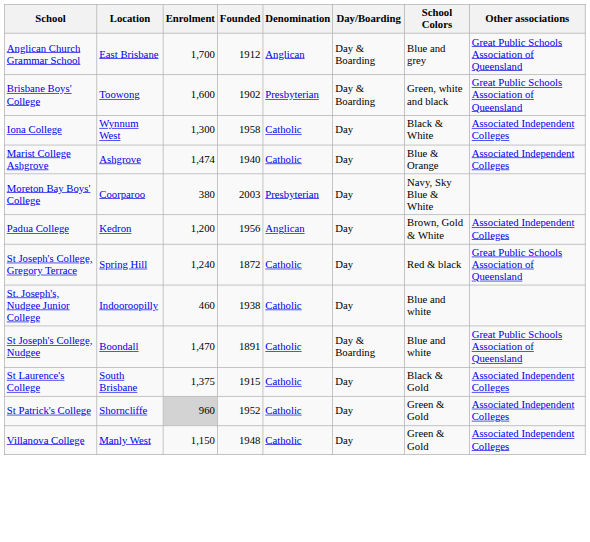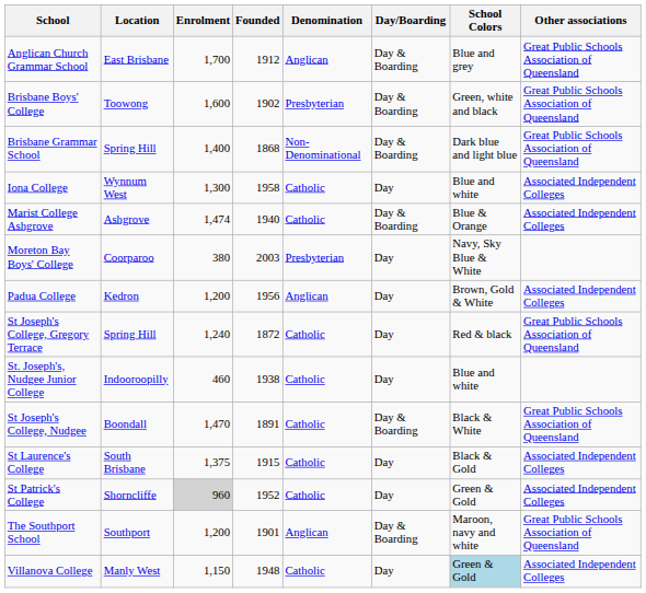+ row: Brisbane Grammar School | Spring Hill | 1,400 | 1868 | Non-Denominational | Day & Boarding | Dark blue and light blue | Great Public Schools Association of Queensland
Iona College | School Colors: Black & White -> Blue and white
Marist College Ashgrove | Day/Boarding: Day -> Day & Boarding
St Joseph's College, Nudgee | School Colors: Blue and white -> Black & White
+ row: The Southport School | Southport | 1,200 | 1901 | Anglican | Day & Boarding | Maroon, navy and white | Great Public Schools Association of Queensland
Villanova College | School Colors: no background -> lightblue background
